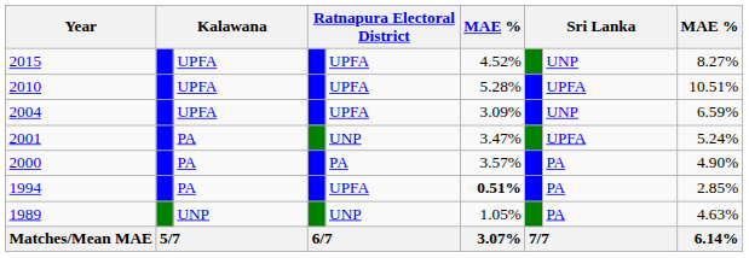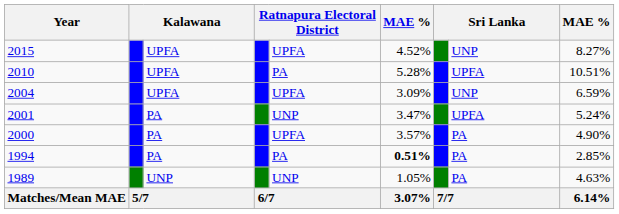2010 | column 5: UPFA -> PA
2000 | column 5: PA -> UPFA
1994 | column 5: UPFA -> PA
